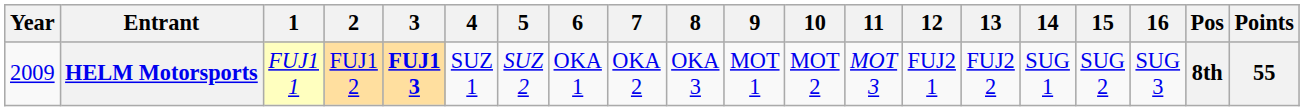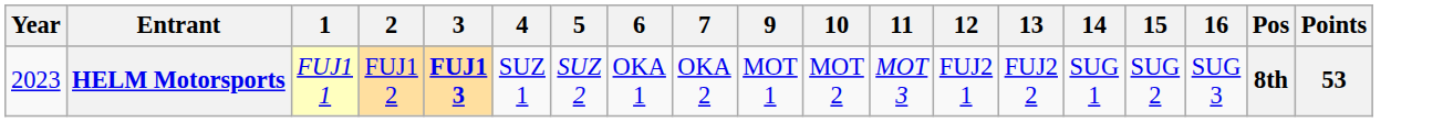- column: 8 | OKA 3
HELM Motorsports | Year: 2009 -> 2023
HELM Motorsports | Points: 55 -> 53
